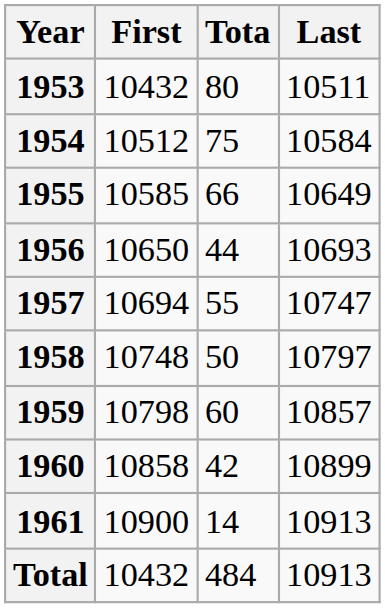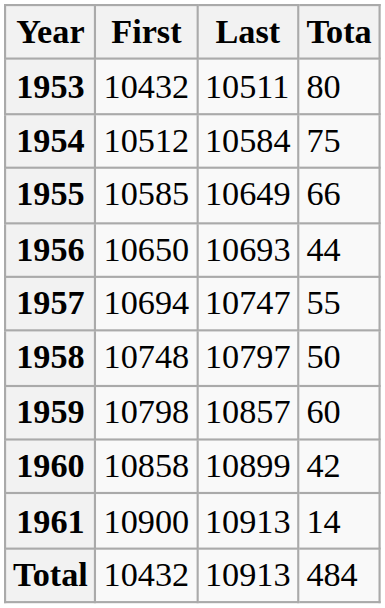columns swapped: Last <-> Tota
